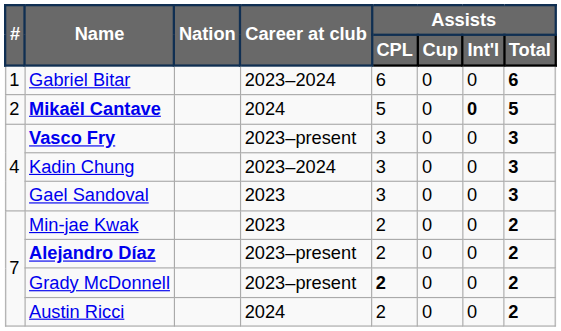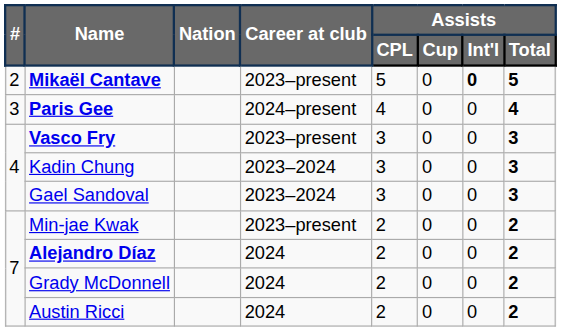- row: 1 | Gabriel Bitar | 2023–2024 | 6 | 0 | 0 | 6
Mikaël Cantave | Career at club: 2024 -> 2023–present
+ row: 3 | Paris Gee | 2024–present | 4 | 0 | 0 | 4
Gael Sandoval | Career at club: 2023 -> 2023–2024
Min-jae Kwak | Career at club: 2023 -> 2023–present
Alejandro Díaz | Career at club: 2023–present -> 2024
Grady McDonnell | Career at club: 2023–present -> 2024
Grady McDonnell | Assists / CPL: bold -> normal
